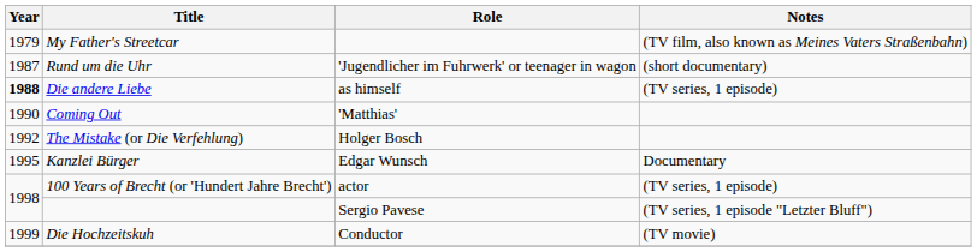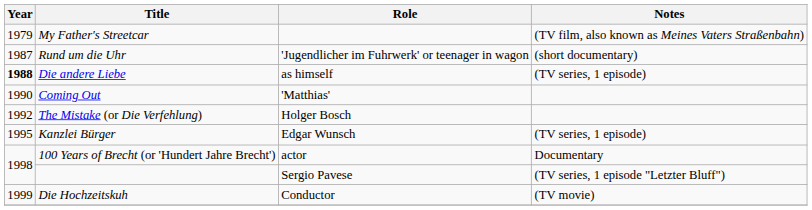Kanzlei Bürger | Notes: Documentary -> (TV series, 1 episode)
100 Years of Brecht (or 'Hundert Jahre Brecht') | Notes: (TV series, 1 episode) -> Documentary
